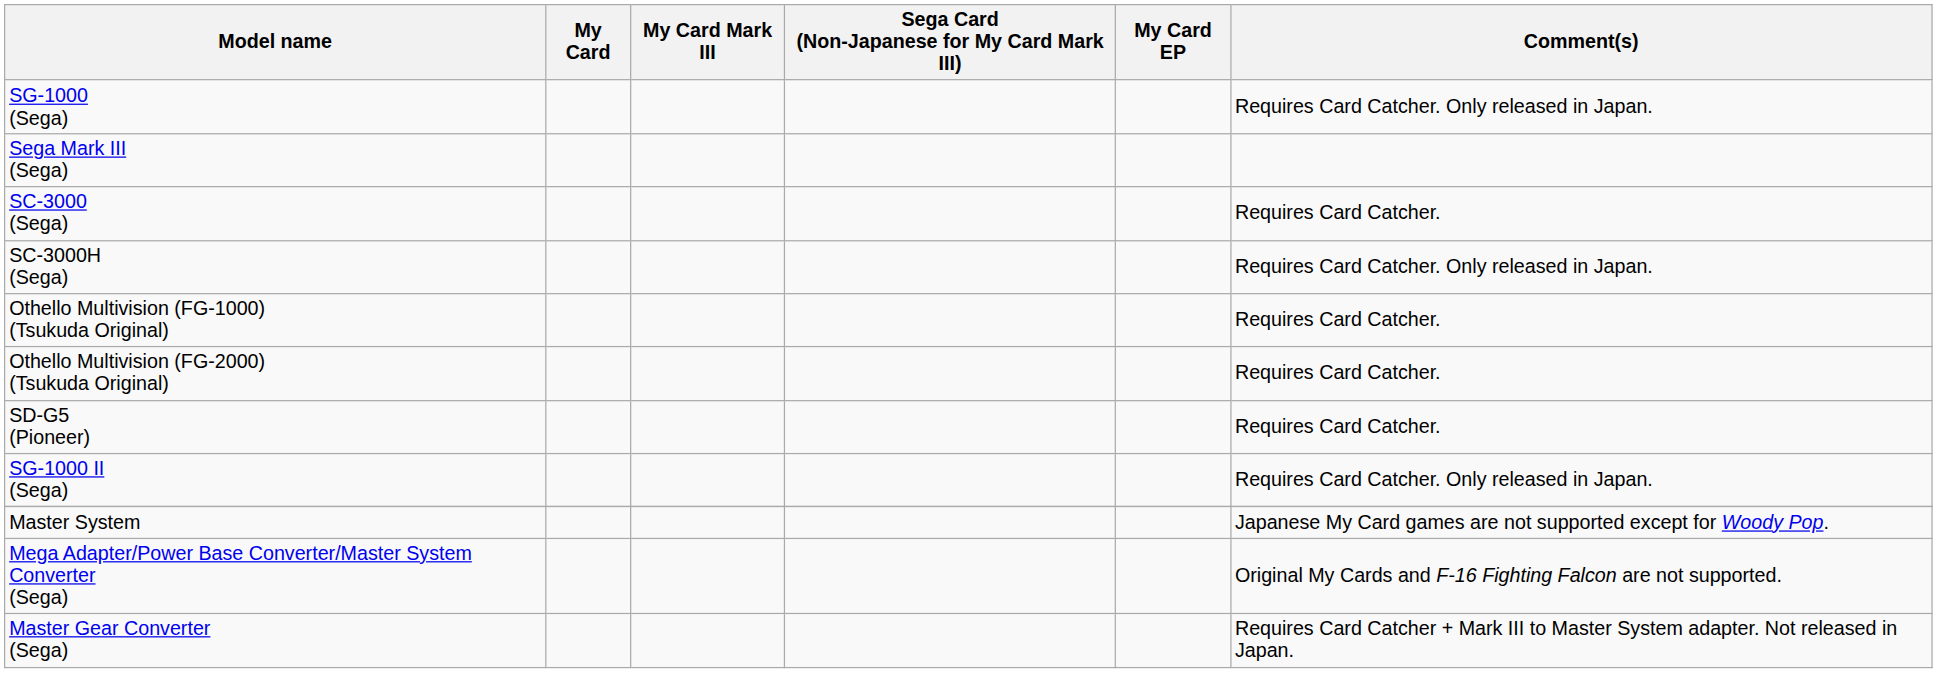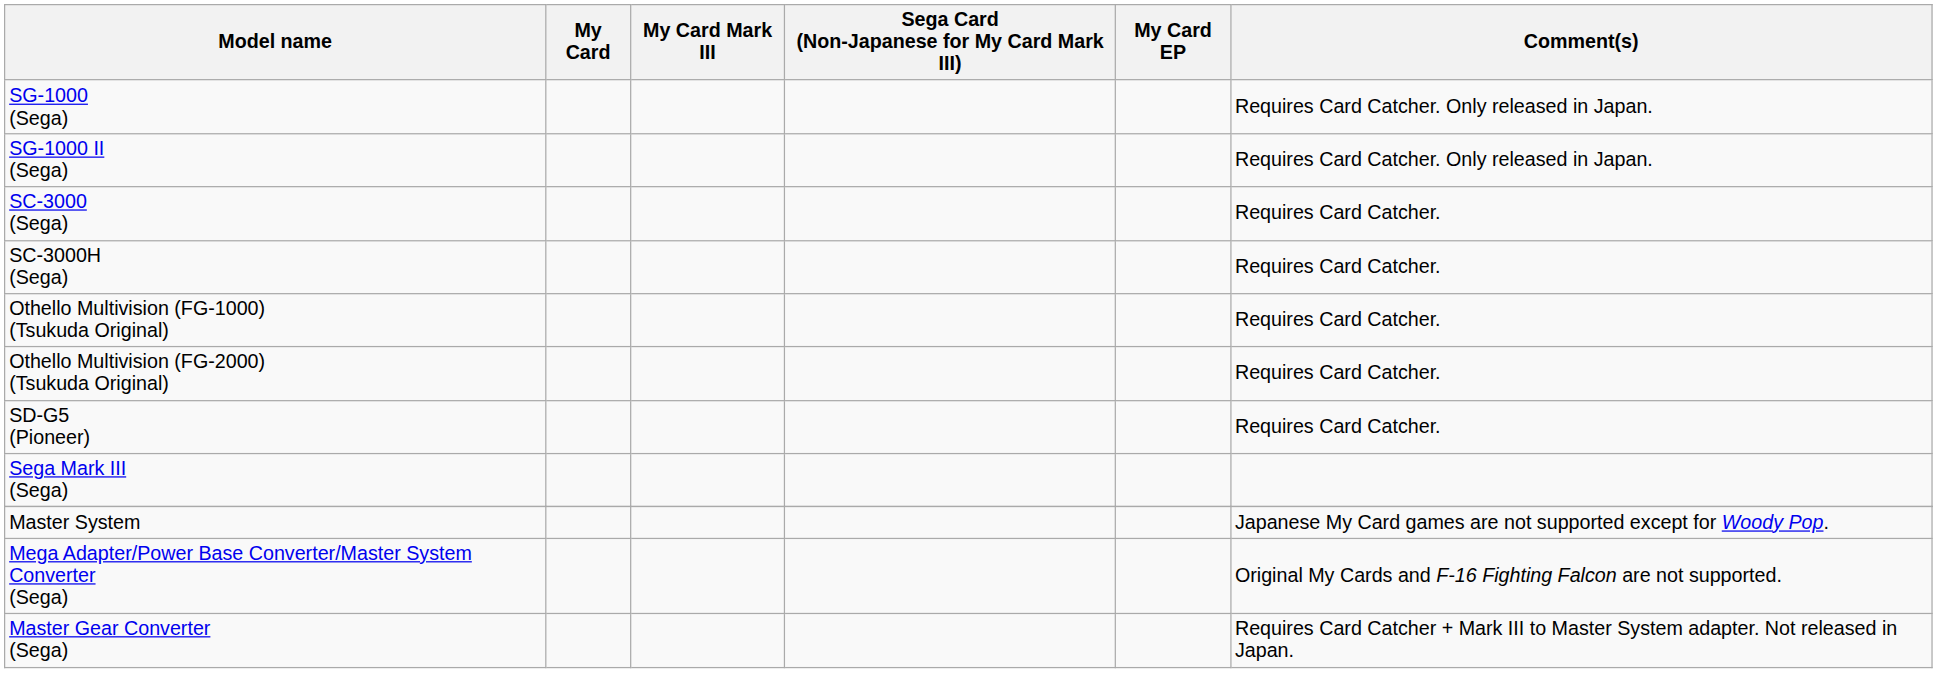rows swapped: SG-1000 II (Sega) <-> Sega Mark III (Sega)
SC-3000H (Sega) | Comment(s): Requires Card Catcher. Only released in Japan. -> Requires Card Catcher.
